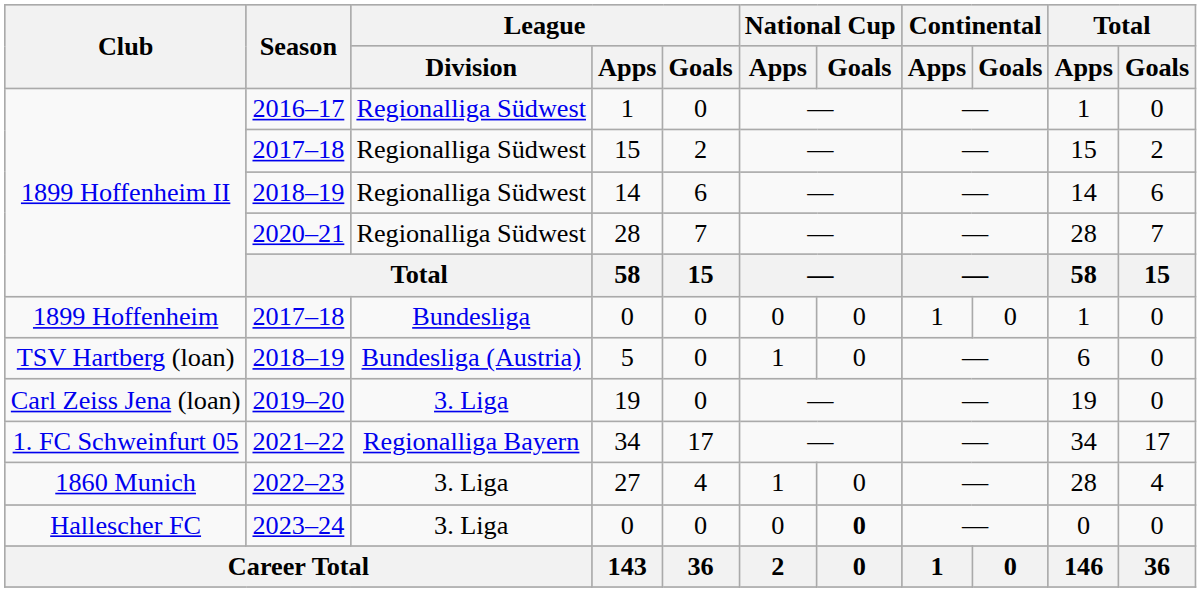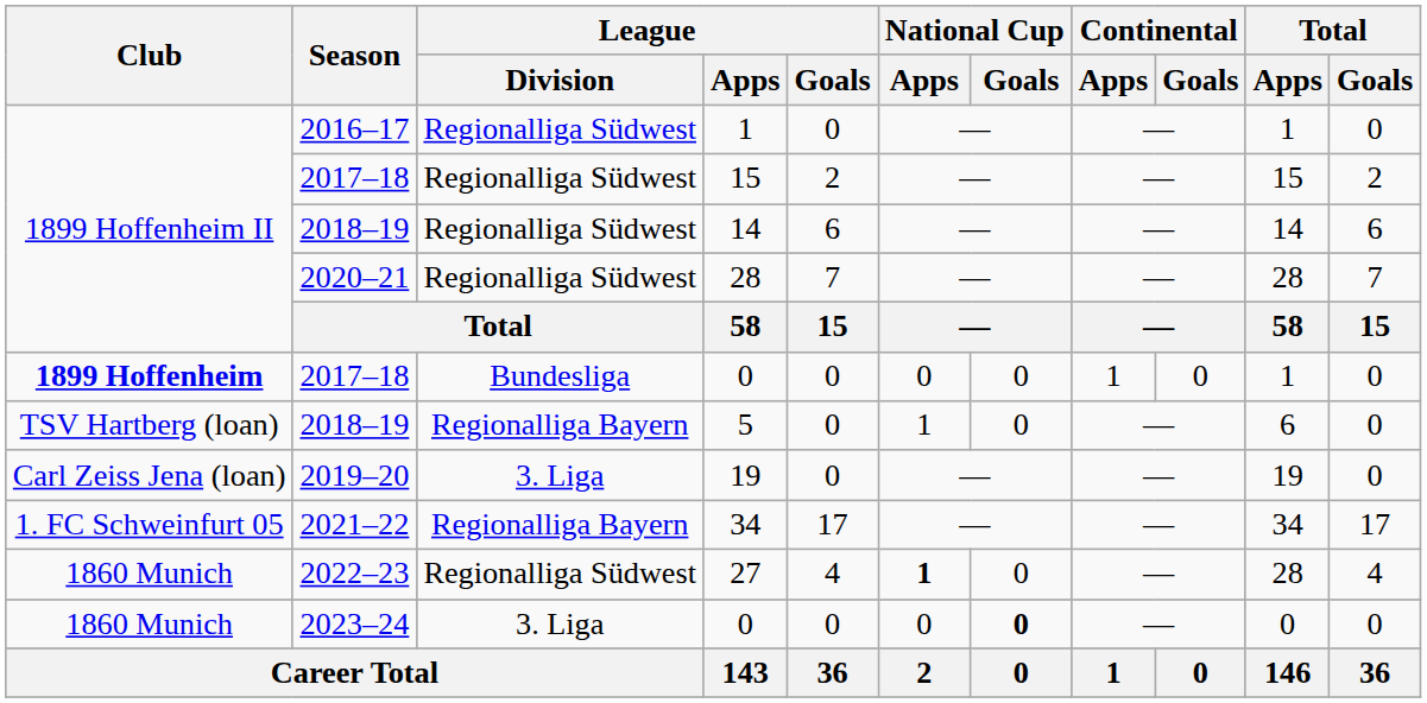2017–18 / 0 | Club: normal -> bold
5 | League / Division: Bundesliga (Austria) -> Regionalliga Bayern
27 | League / Division: 3. Liga -> Regionalliga Südwest
27 | National Cup / Apps: normal -> bold
2023–24 / 0 | Club: Hallescher FC -> 1860 Munich
